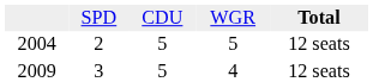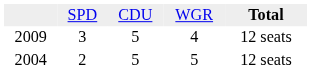rows swapped: 2009 <-> 2004
